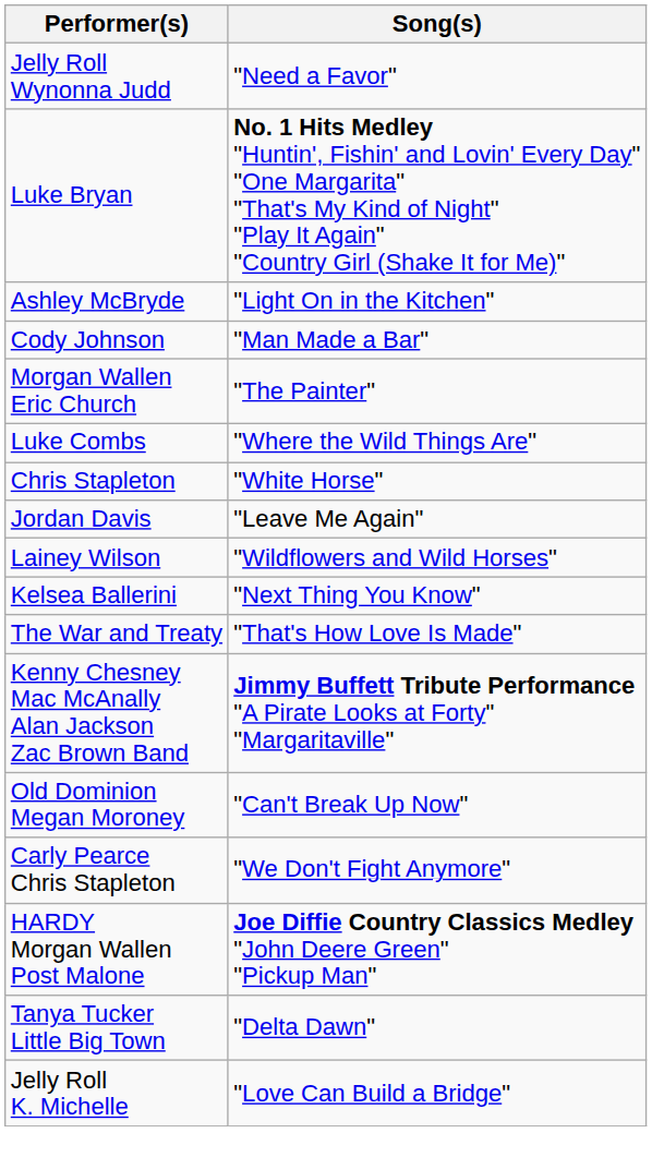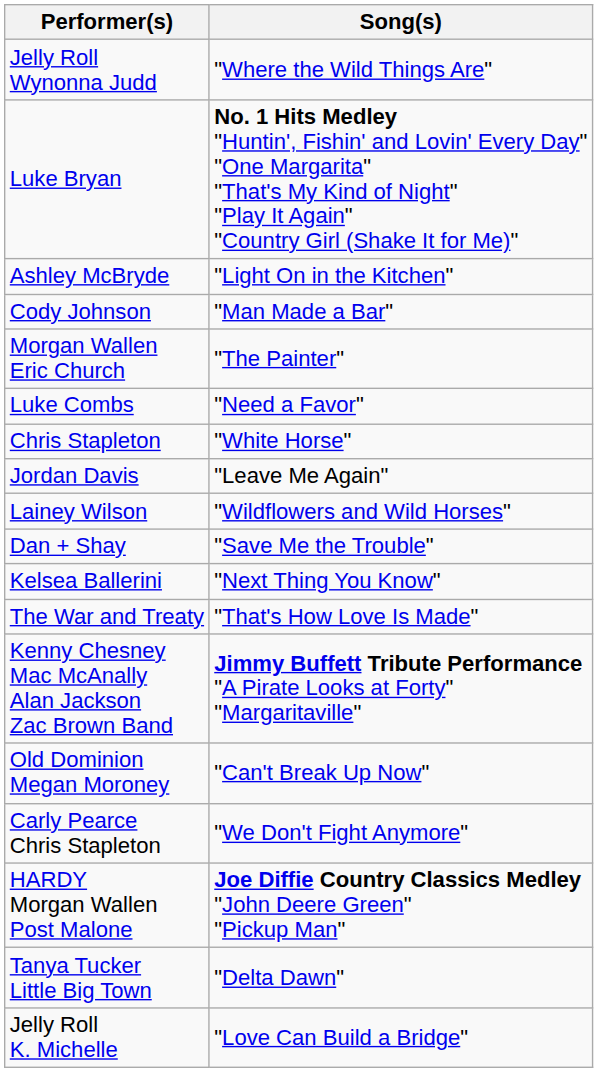Jelly Roll Wynonna Judd | Song(s): "Need a Favor" -> "Where the Wild Things Are"
Luke Combs | Song(s): "Where the Wild Things Are" -> "Need a Favor"
+ row: Dan + Shay | "Save Me the Trouble"
